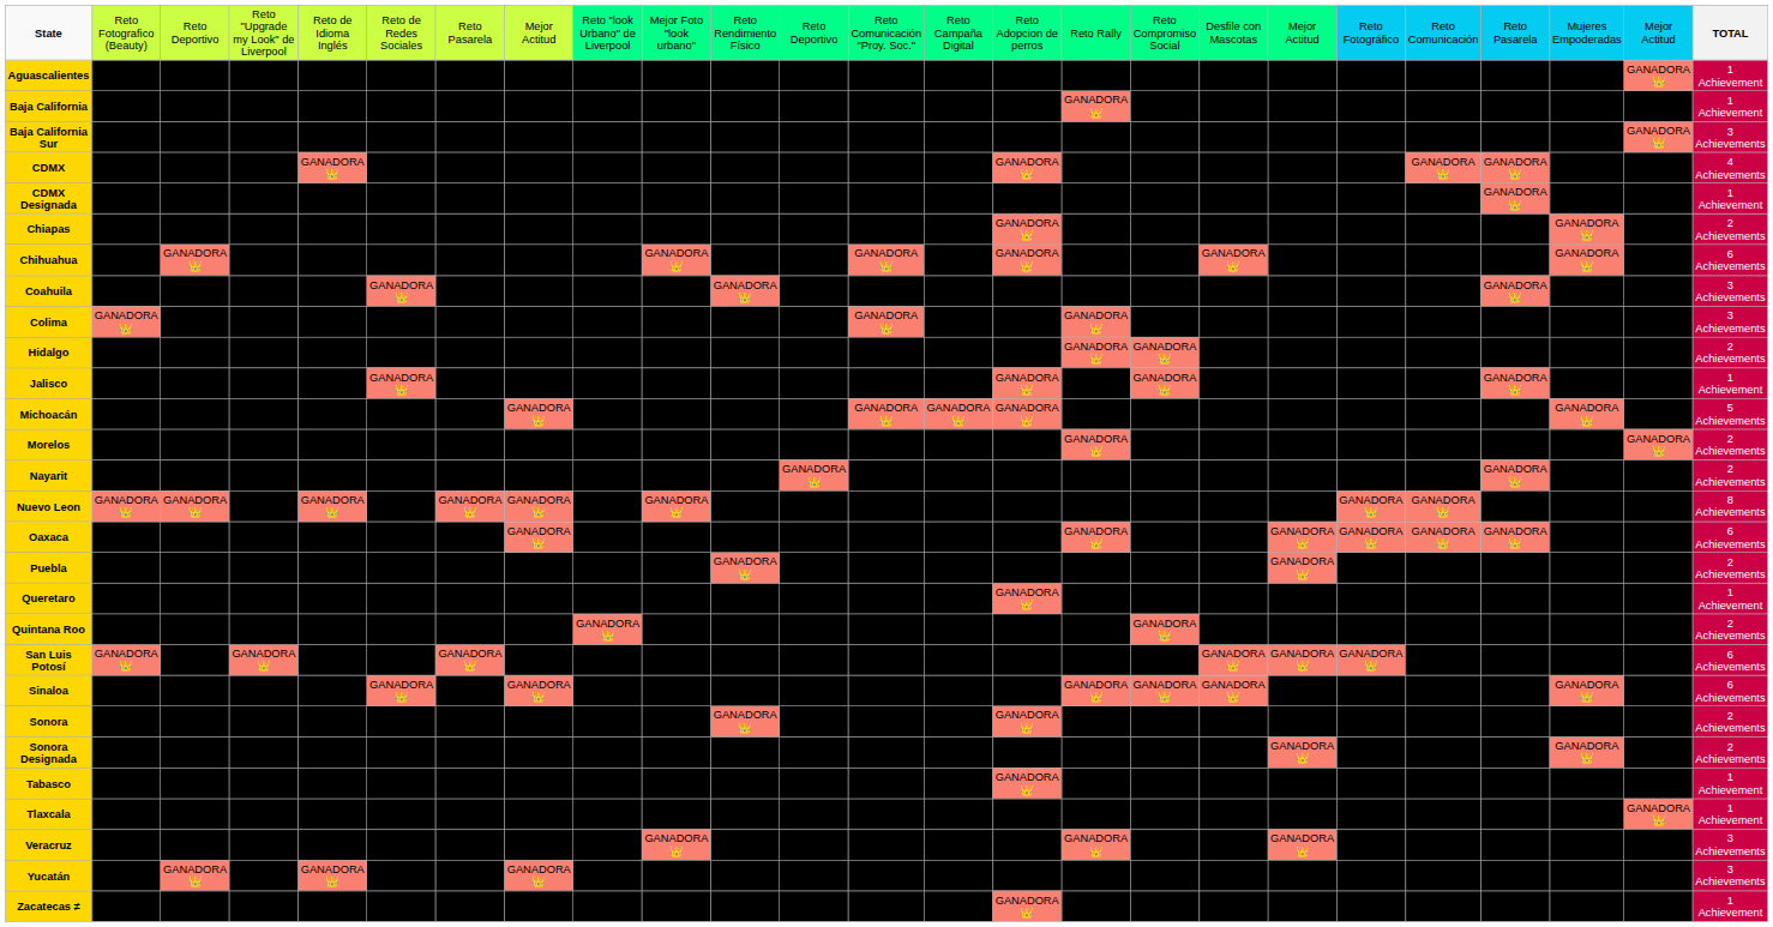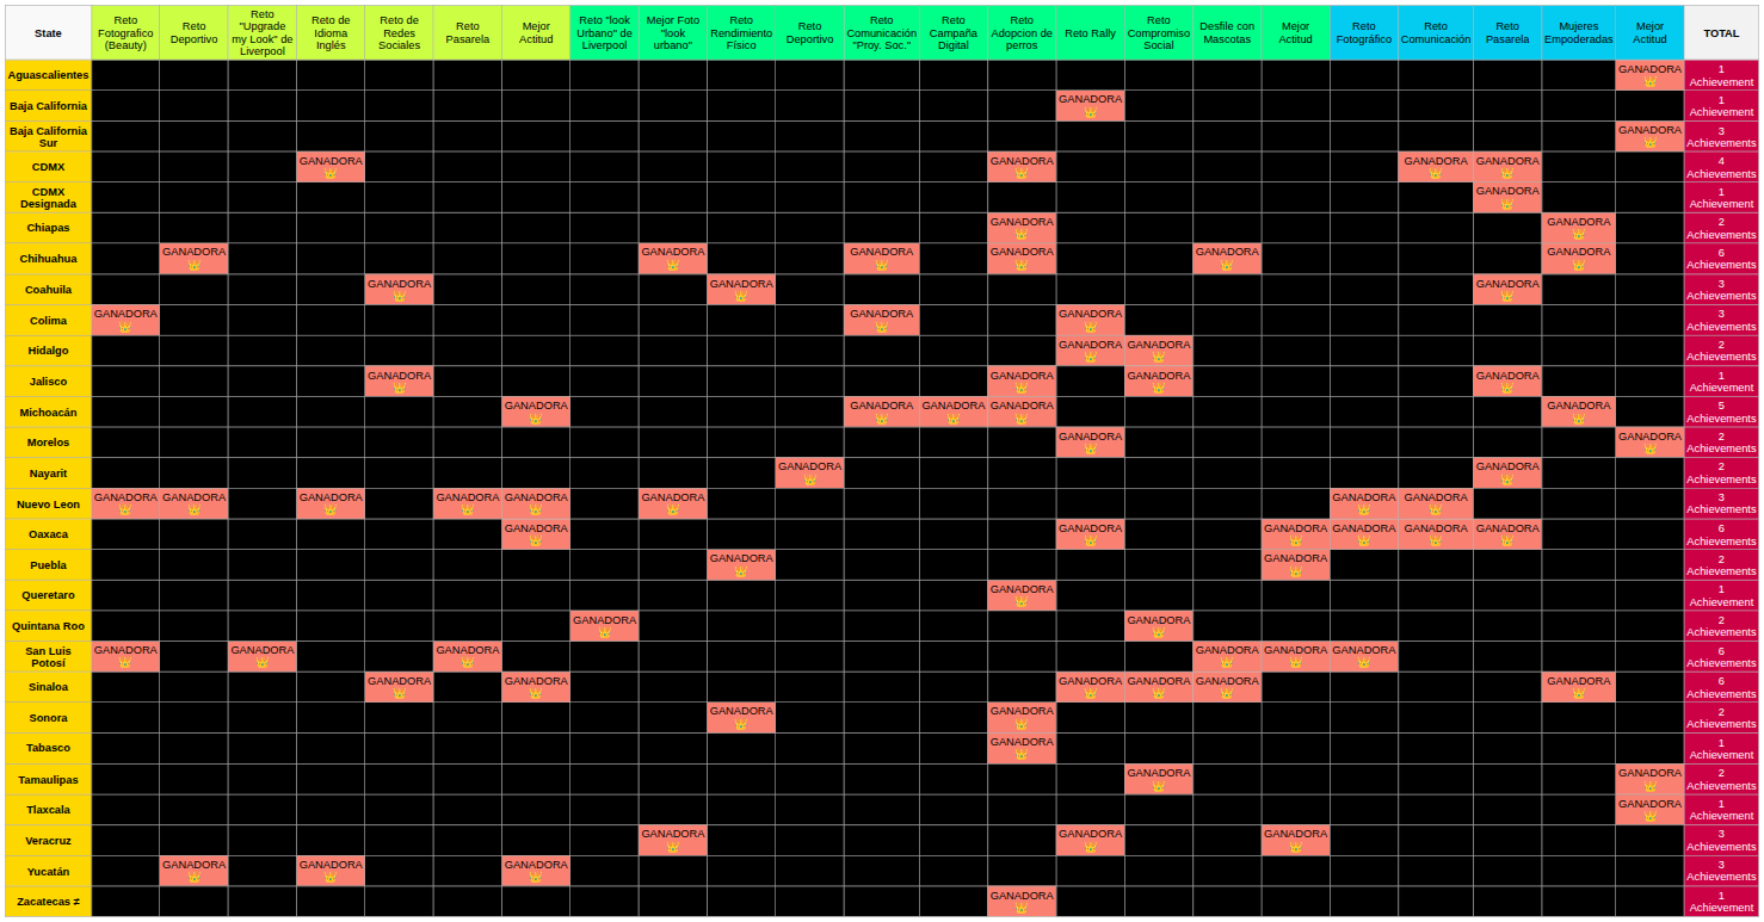Nuevo Leon | column 25: 8 Achievements -> 3 Achievements
- row: Sonora Designada | GANADORA👑 | GANADORA👑 | 2 Achievements
+ row: Tamaulipas | GANADORA👑 | GANADORA👑 | 2 Achievements
